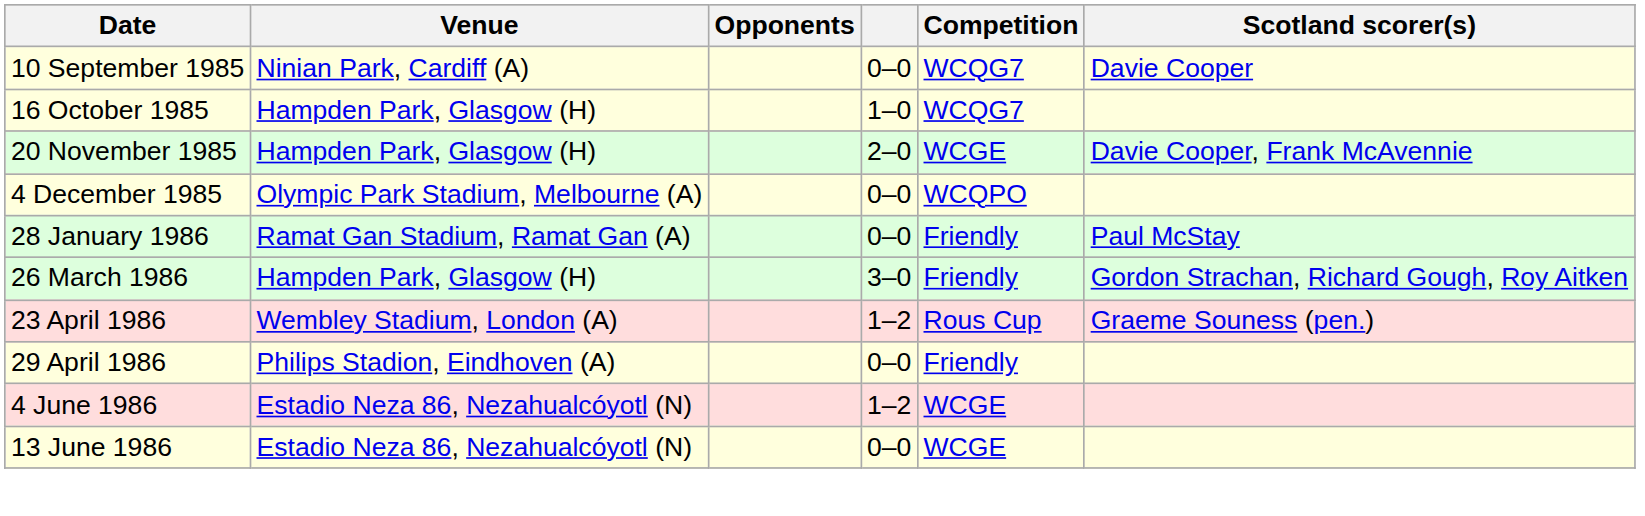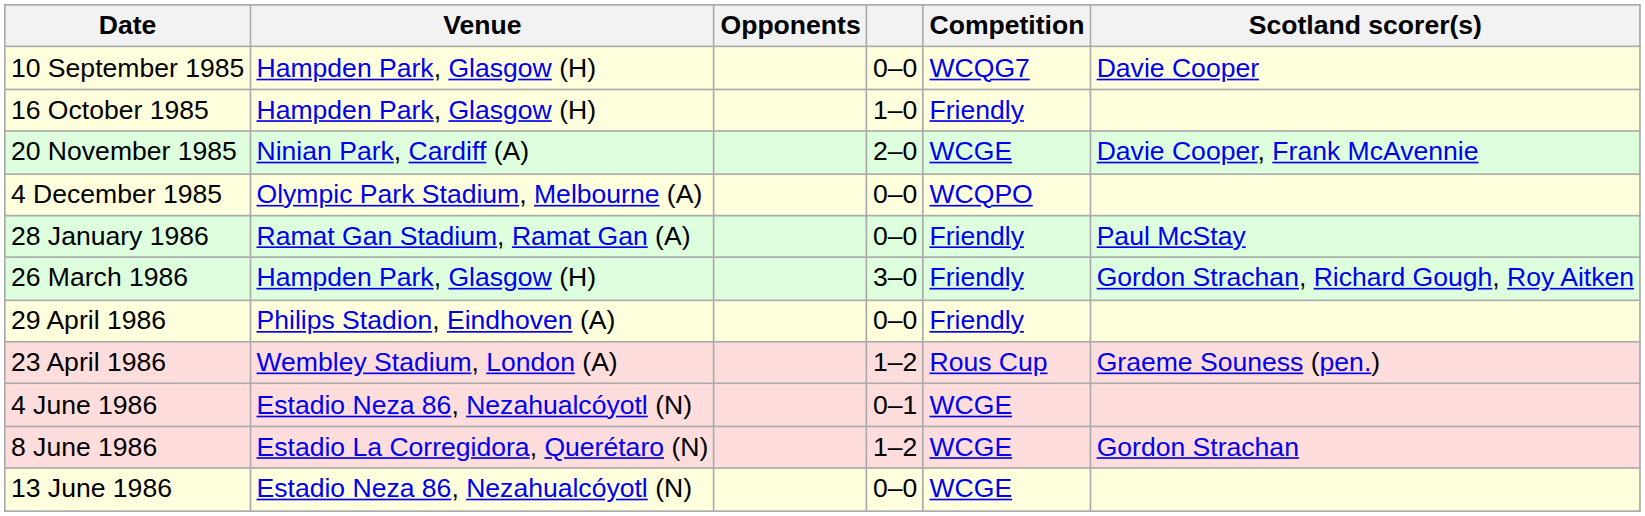10 September 1985 | Venue: Ninian Park, Cardiff (A) -> Hampden Park, Glasgow (H)
16 October 1985 | Competition: WCQG7 -> Friendly
20 November 1985 | Venue: Hampden Park, Glasgow (H) -> Ninian Park, Cardiff (A)
rows swapped: 23 April 1986 <-> 29 April 1986
4 June 1986 | column 4: 1–2 -> 0–1
+ row: 8 June 1986 | Estadio La Corregidora, Querétaro (N) | 1–2 | WCGE | Gordon Strachan
